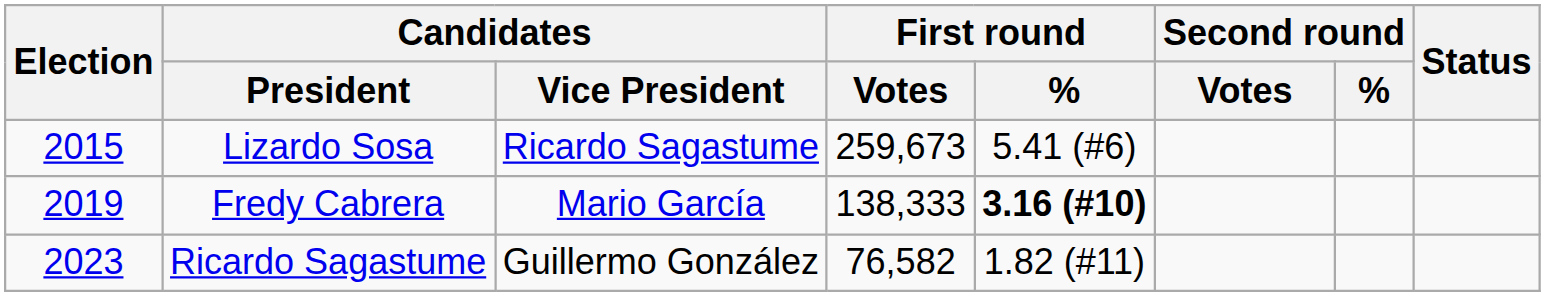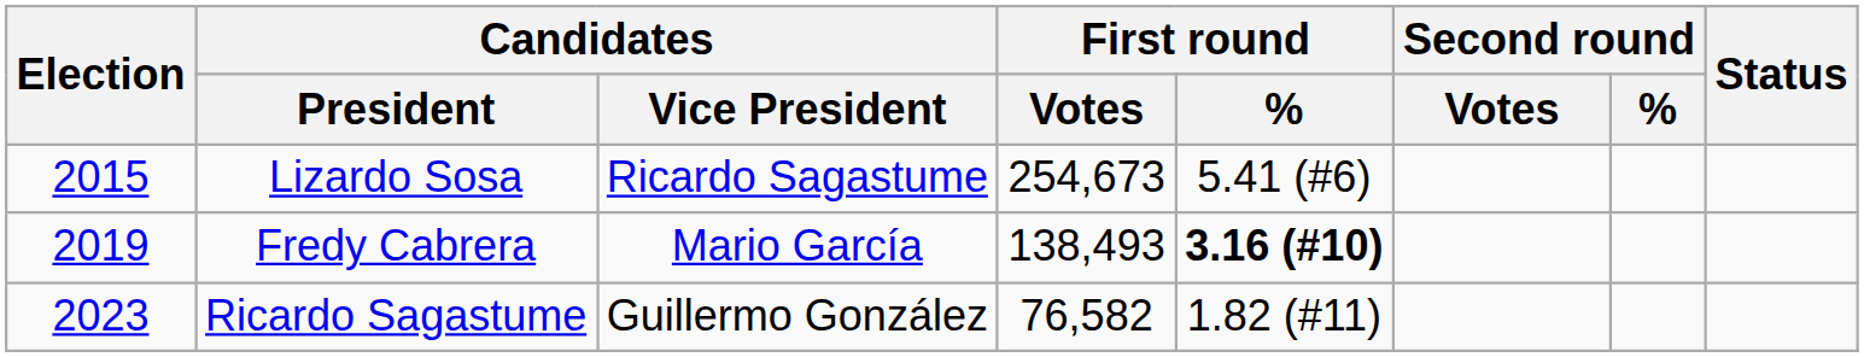Lizardo Sosa | First round / Votes: 259,673 -> 254,673
Fredy Cabrera | First round / Votes: 138,333 -> 138,493
